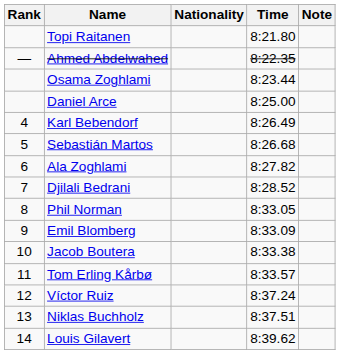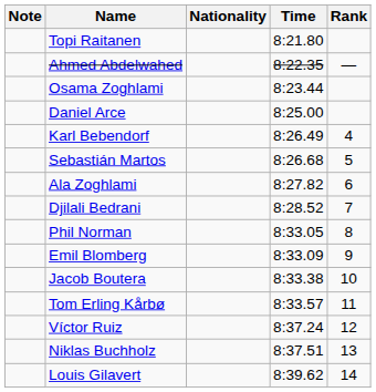columns swapped: Rank <-> Note
